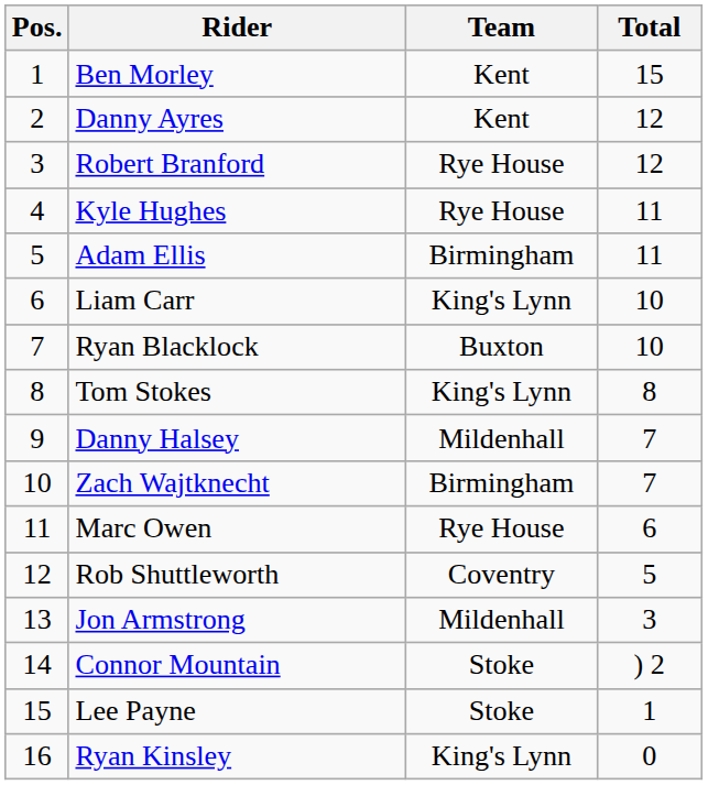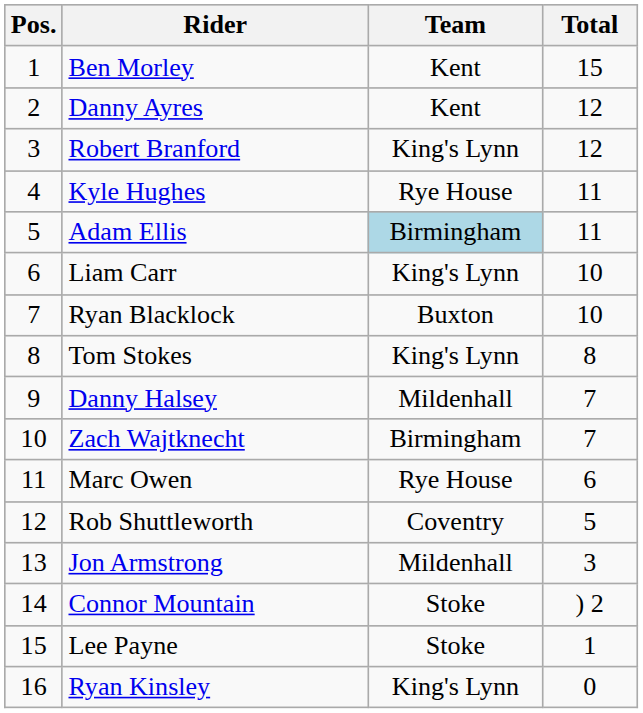Robert Branford | Team: Rye House -> King's Lynn
Adam Ellis | Team: no background -> lightblue background
